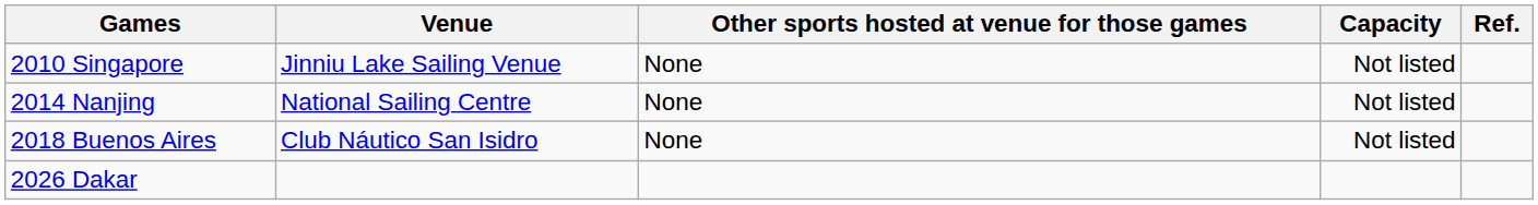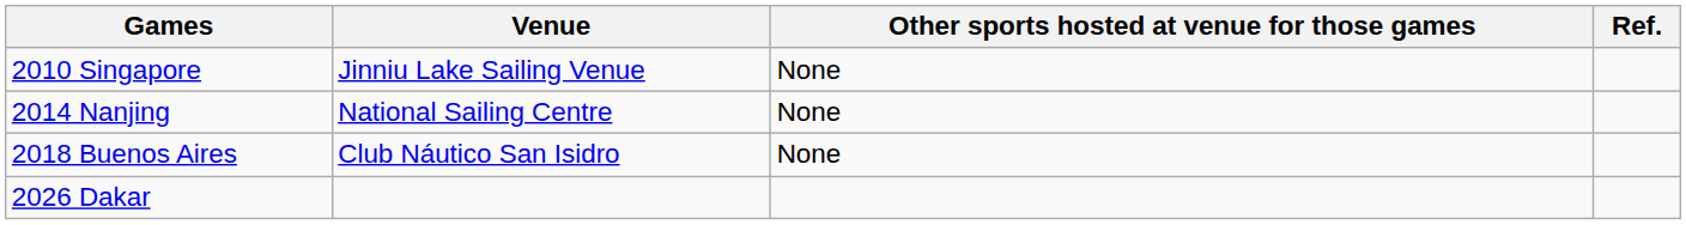- column: Capacity | Not listed | Not listed | Not listed
